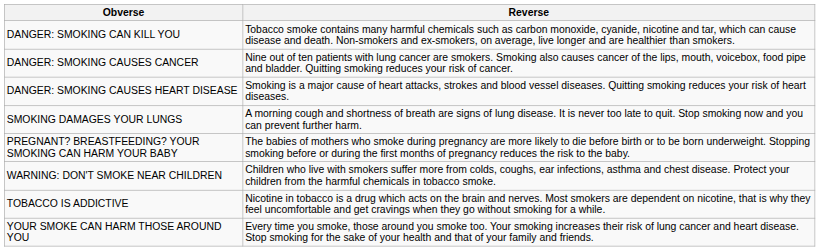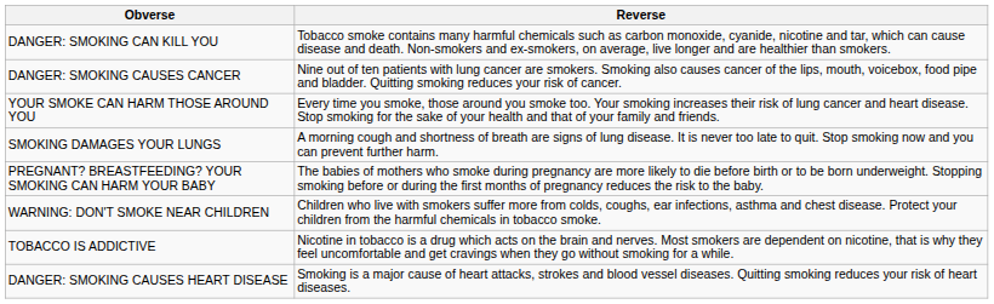rows swapped: DANGER: SMOKING CAUSES HEART DISEASE <-> YOUR SMOKE CAN HARM THOSE AROUND YOU
